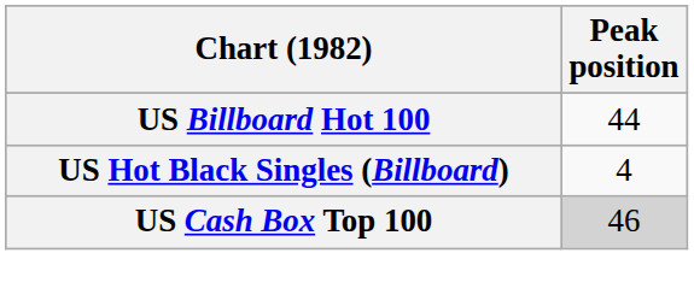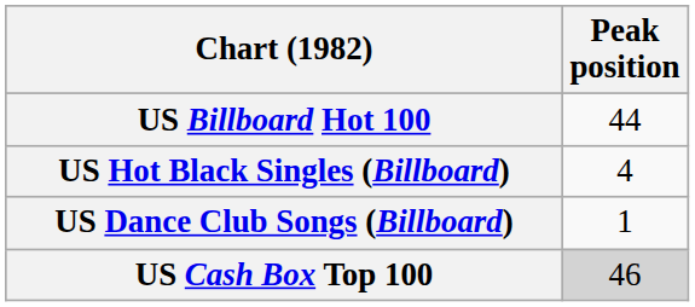+ row: US Dance Club Songs (Billboard) | 1
